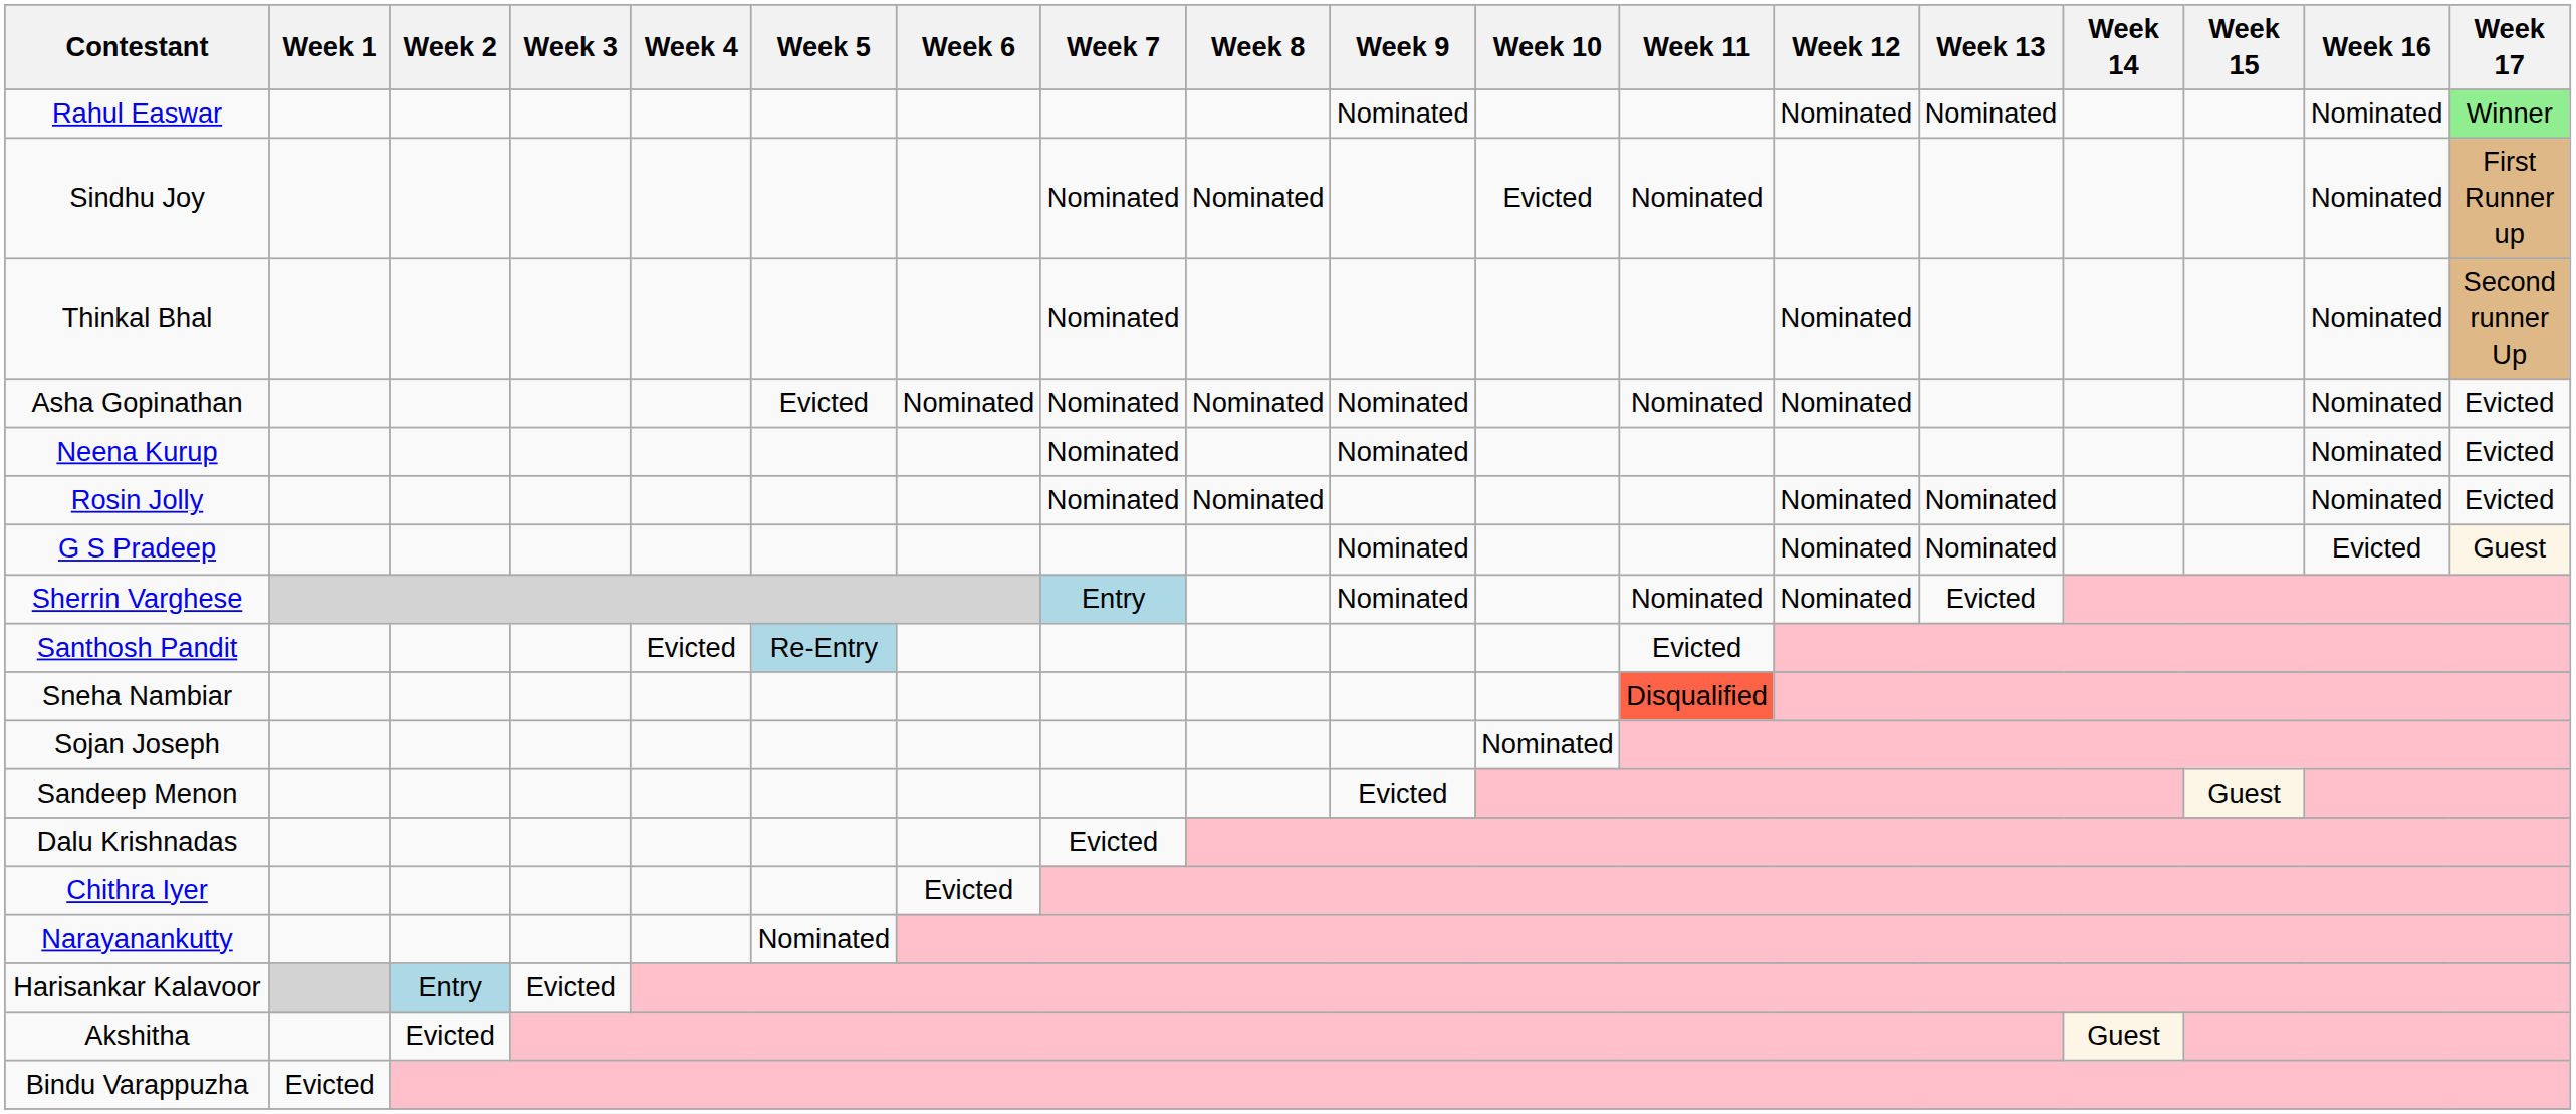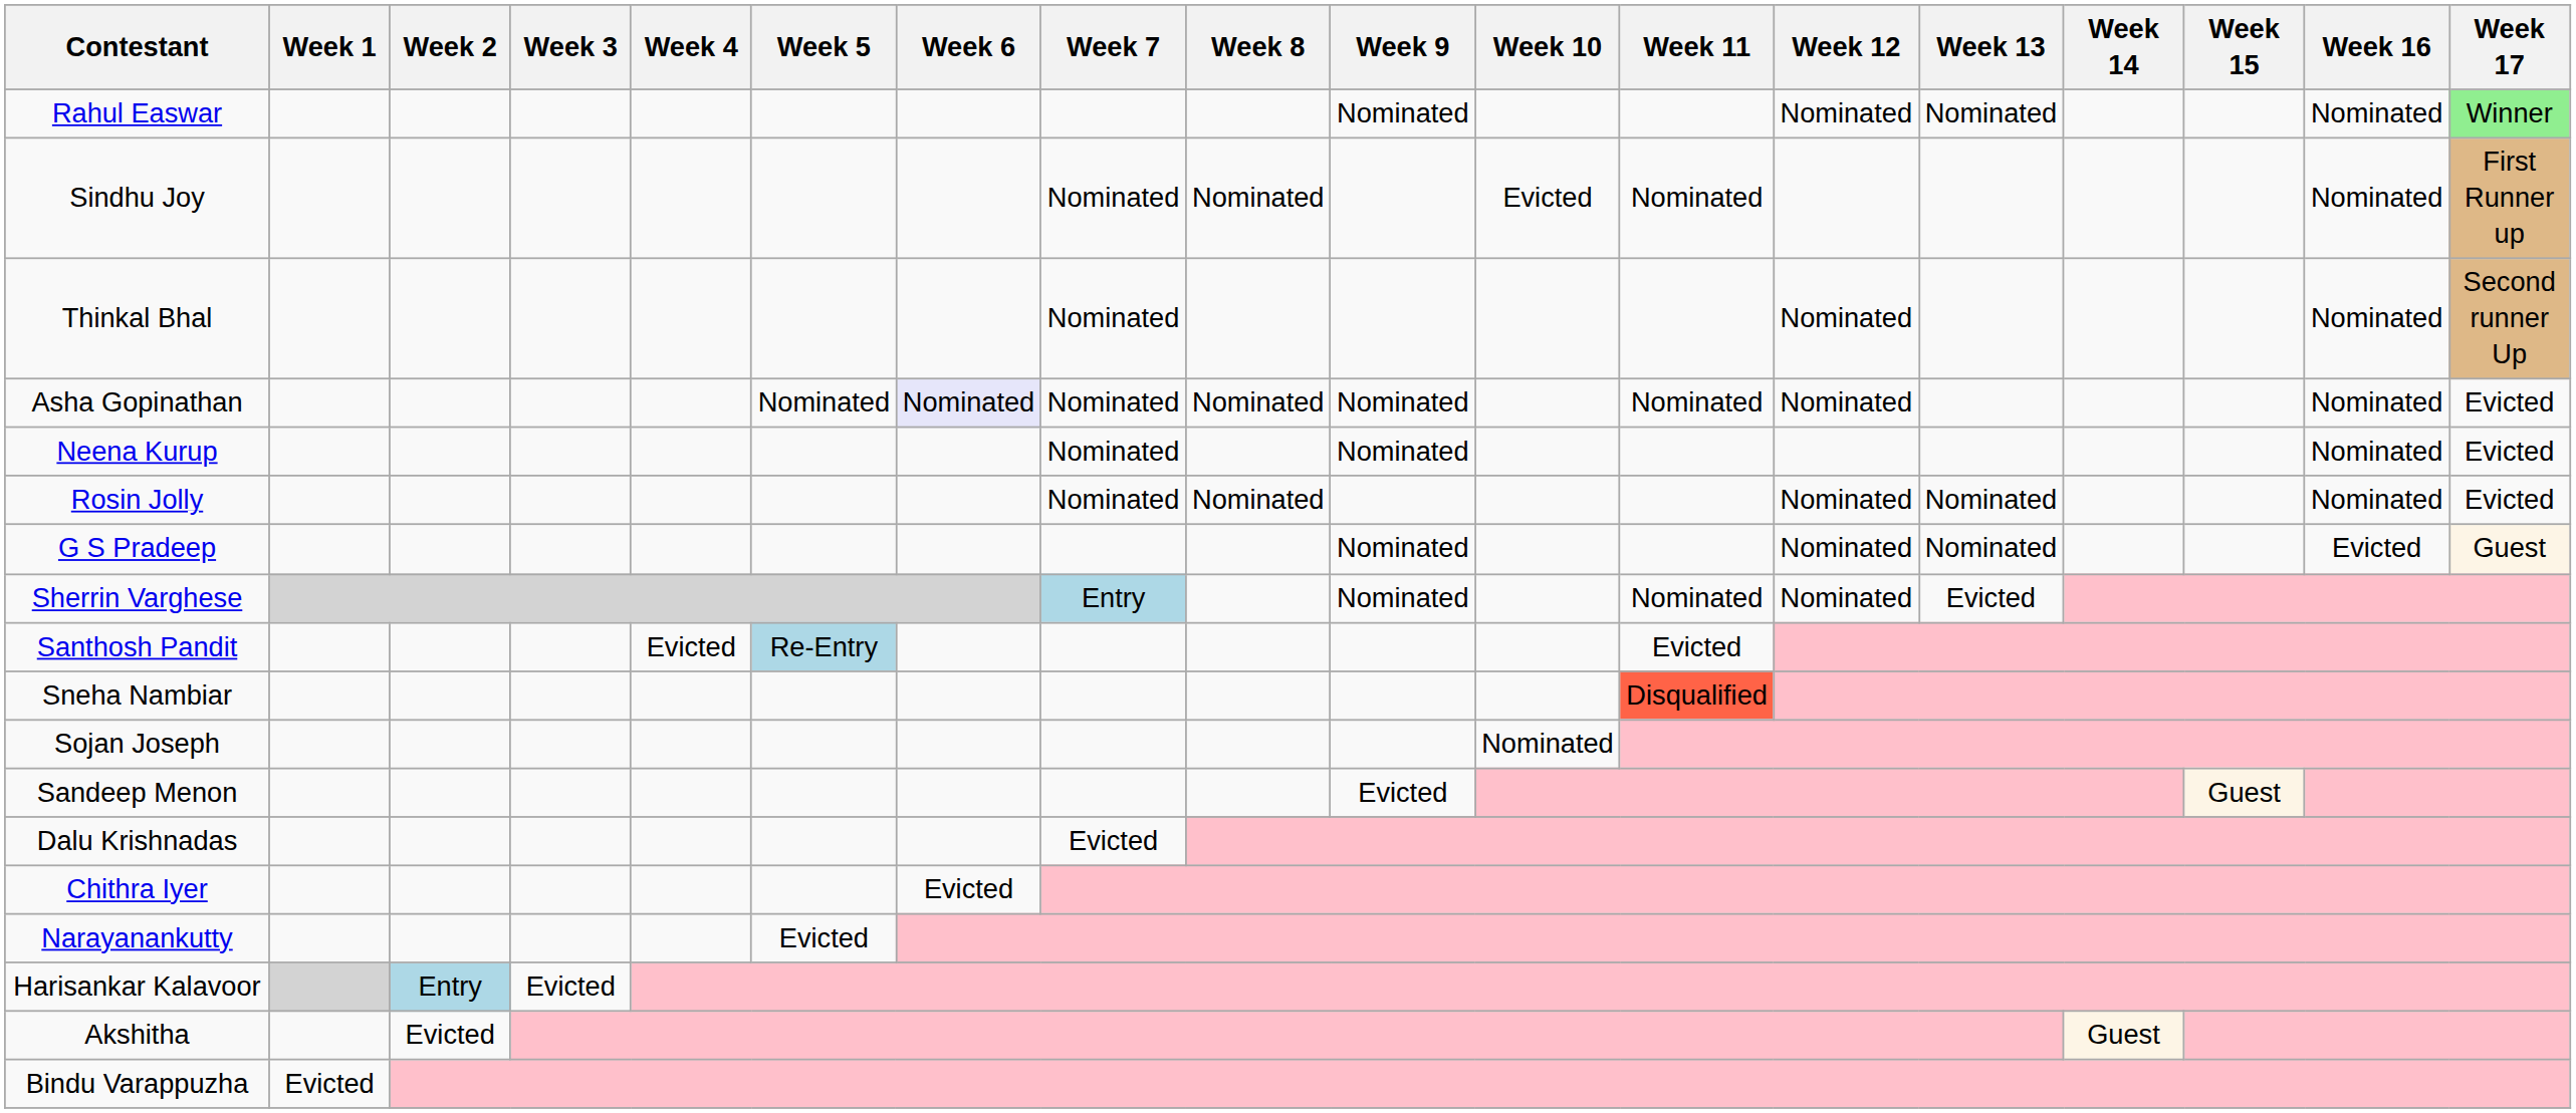Asha Gopinathan | Week 5: Evicted -> Nominated
Asha Gopinathan | Week 6: no background -> lavender background
Narayanankutty | Week 5: Nominated -> Evicted
